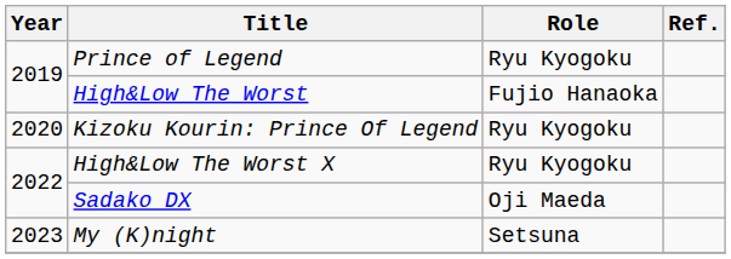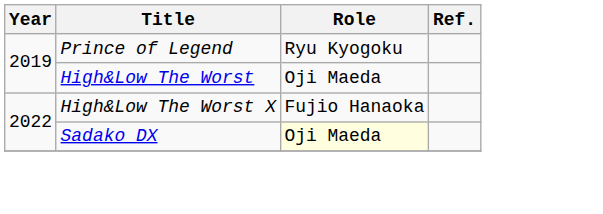High&Low The Worst | Role: Fujio Hanaoka -> Oji Maeda
- row: 2020 | Kizoku Kourin: Prince Of Legend | Ryu Kyogoku
High&Low The Worst X | Role: Ryu Kyogoku -> Fujio Hanaoka
Sadako DX | Role: no background -> lightyellow background
- row: 2023 | My (K)night | Setsuna
